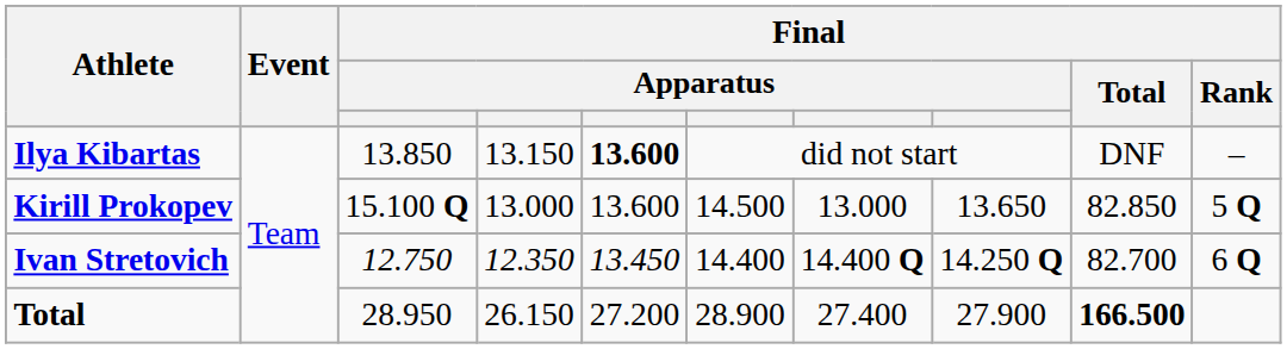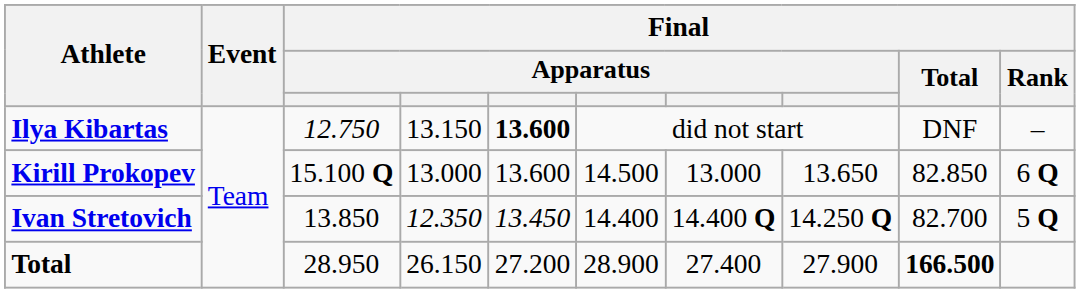Ilya Kibartas | column 3: 13.850 -> 12.750
Kirill Prokopev | Final / Rank: 5 Q -> 6 Q
Ivan Stretovich | column 3: 12.750 -> 13.850
Ivan Stretovich | Final / Rank: 6 Q -> 5 Q
